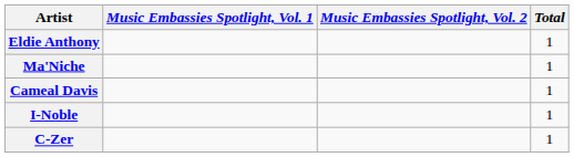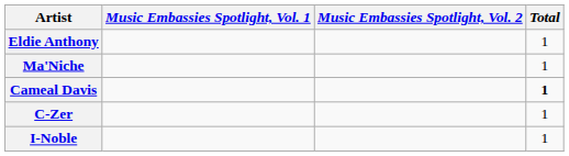Cameal Davis | Total: normal -> bold
rows swapped: C-Zer <-> I-Noble
